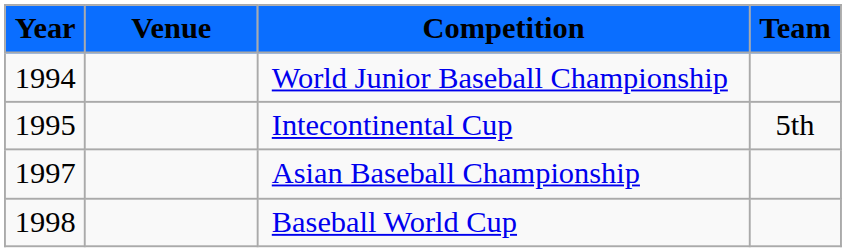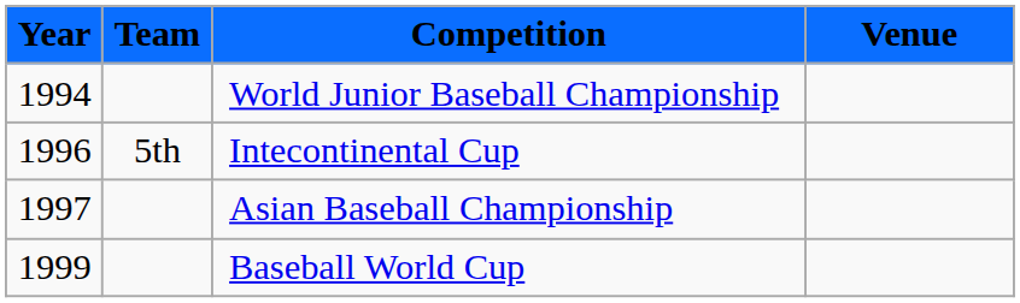columns swapped: Venue <-> Team
Intecontinental Cup | Year: 1995 -> 1996
Baseball World Cup | Year: 1998 -> 1999
